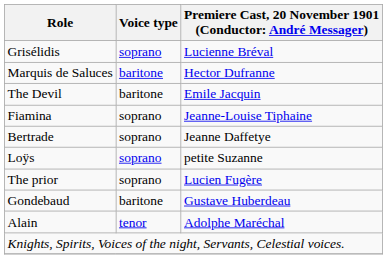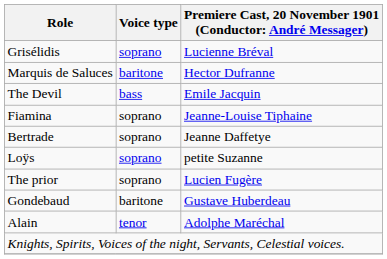The Devil | Voice type: baritone -> bass
